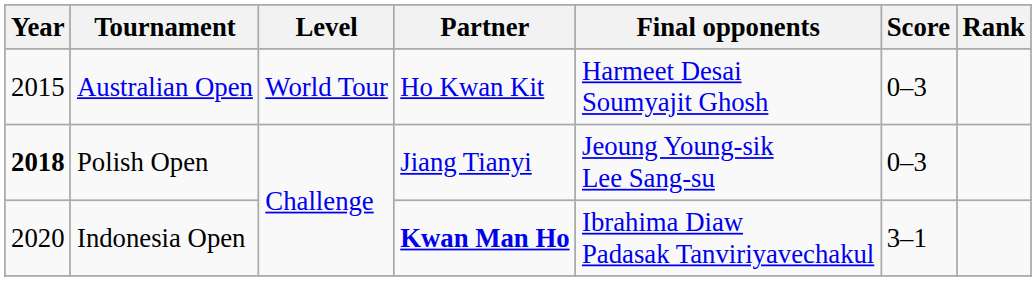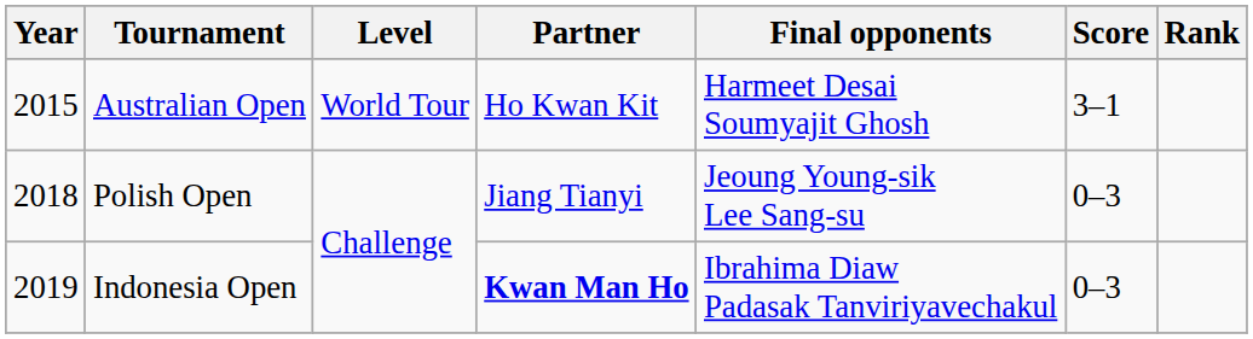Australian Open | Score: 0–3 -> 3–1
Polish Open | Year: bold -> normal
Indonesia Open | Year: 2020 -> 2019
Indonesia Open | Score: 3–1 -> 0–3
